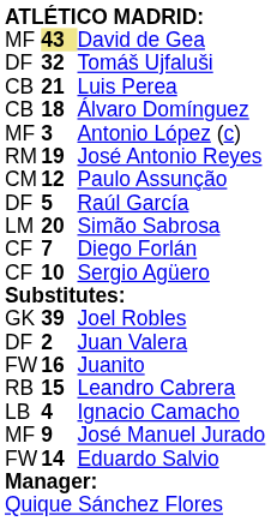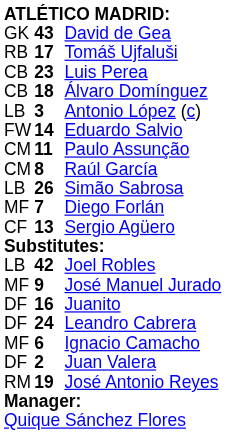David de Gea | column 1: MF -> GK
David de Gea | column 2: khaki background -> no background
Tomáš Ujfaluši | column 1: DF -> RB
Tomáš Ujfaluši | column 2: 32 -> 17
Luis Perea | column 2: 21 -> 23
Antonio López (c) | column 1: MF -> LB
rows swapped: José Antonio Reyes <-> Eduardo Salvio
Paulo Assunção | column 2: 12 -> 11
Raúl García | column 1: DF -> CM
Raúl García | column 2: 5 -> 8
Simão Sabrosa | column 1: LM -> LB
Simão Sabrosa | column 2: 20 -> 26
Diego Forlán | column 1: CF -> MF
Sergio Agüero | column 2: 10 -> 13
Joel Robles | column 1: GK -> LB
Joel Robles | column 2: 39 -> 42
rows swapped: Juan Valera <-> José Manuel Jurado
Juanito | column 1: FW -> DF
Leandro Cabrera | column 1: RB -> DF
Leandro Cabrera | column 2: 15 -> 24
Ignacio Camacho | column 1: LB -> MF
Ignacio Camacho | column 2: 4 -> 6
